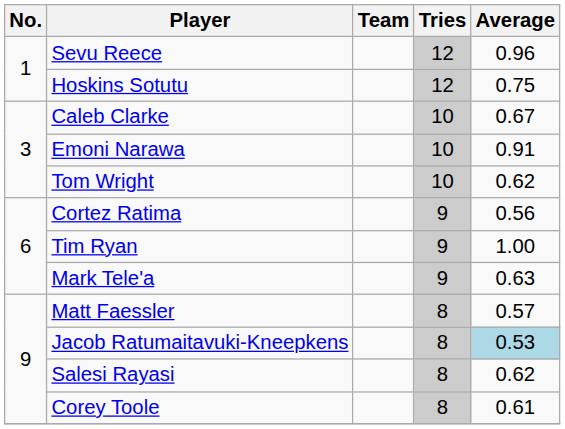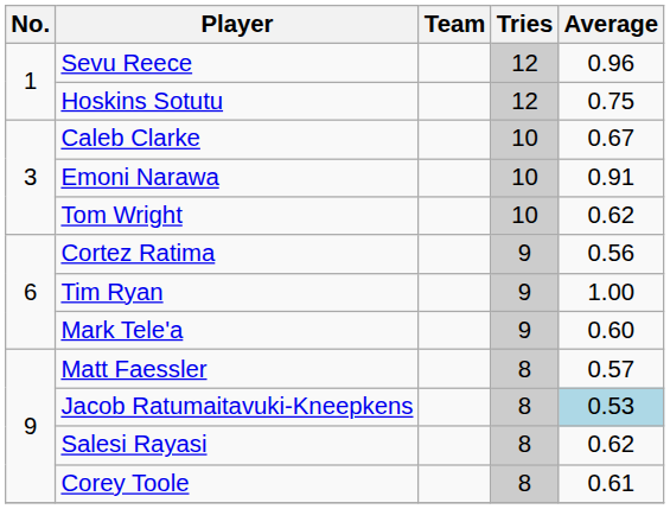Mark Tele'a | Average: 0.63 -> 0.60
